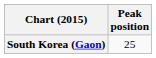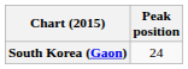South Korea (Gaon) | Peak position: 25 -> 24
